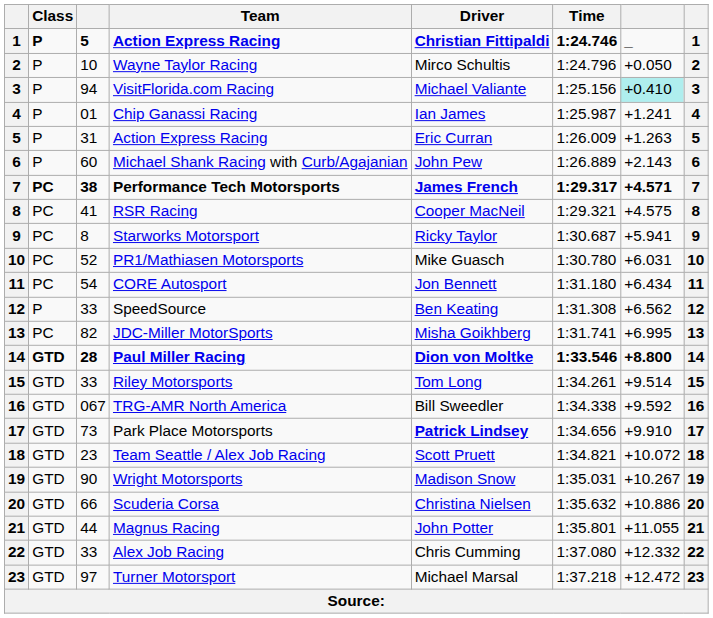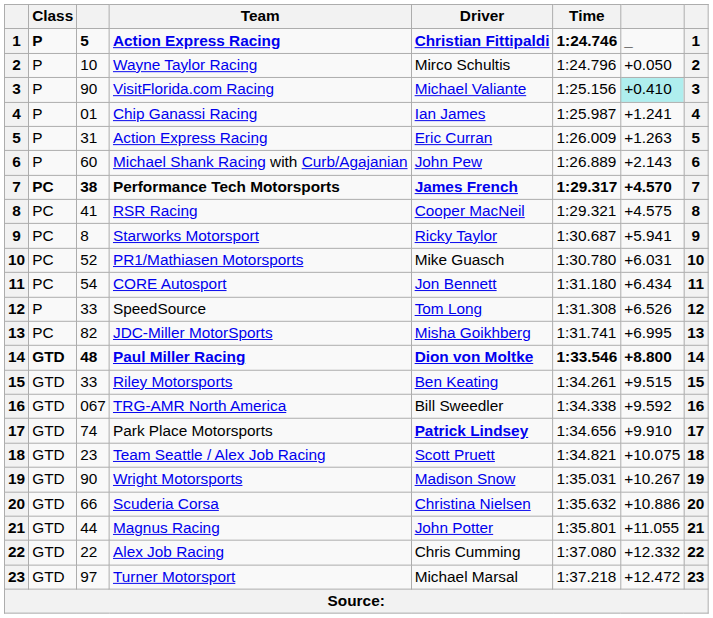VisitFlorida.com Racing | column 3: 94 -> 90
Performance Tech Motorsports | column 7: +4.571 -> +4.570
SpeedSource | Driver: Ben Keating -> Tom Long
SpeedSource | column 7: +6.562 -> +6.526
Paul Miller Racing | column 3: 28 -> 48
Riley Motorsports | Driver: Tom Long -> Ben Keating
Riley Motorsports | column 7: +9.514 -> +9.515
Park Place Motorsports | column 3: 73 -> 74
Team Seattle / Alex Job Racing | column 7: +10.072 -> +10.075
Alex Job Racing | column 3: 33 -> 22
